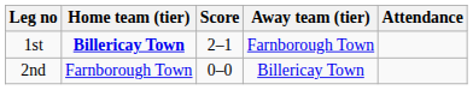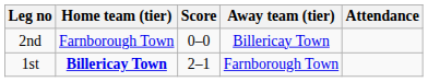rows swapped: 1st <-> 2nd
